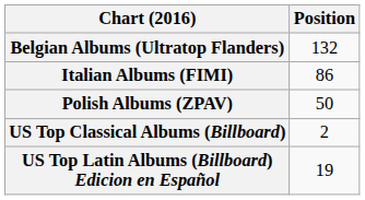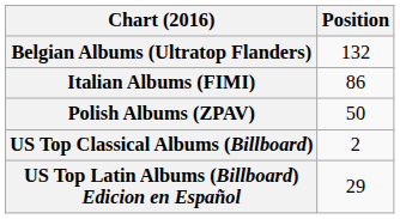US Top Latin Albums (Billboard) Edicion en Español | Position: 19 -> 29
